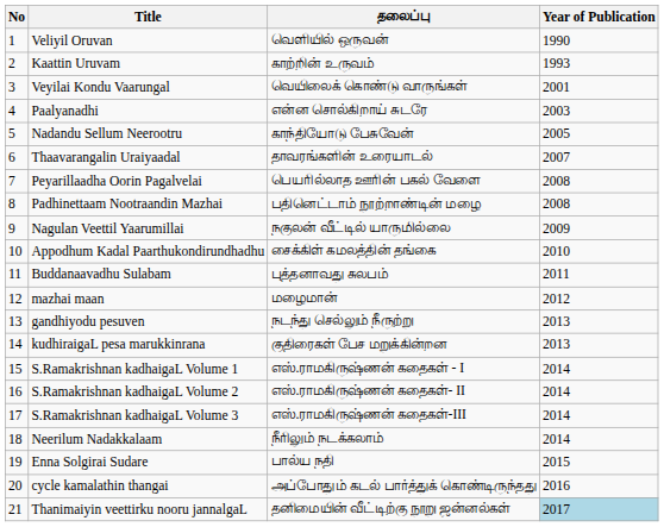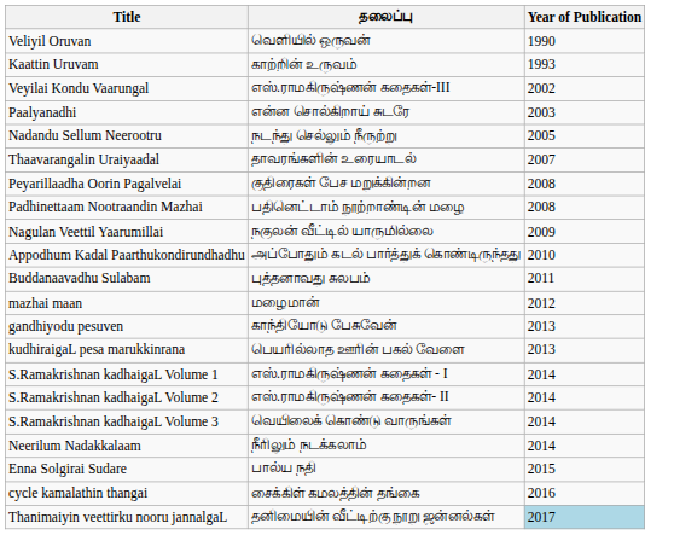- column: No | 1 | 2 | 3 | 4 | 5 | 6 | 7 | 8 | 9 | 10 | 11 | 12 | 13 | 14 | 15 | 16 | 17 | 18 | 19 | 20 | 21
Veyilai Kondu Vaarungal | தலைப்பு: வெயிலைக் கொண்டு வாருங்கள் -> எஸ்.ராமகிருஷ்ணன் கதைகள்-III
Veyilai Kondu Vaarungal | Year of Publication: 2001 -> 2002
Nadandu Sellum Neerootru | தலைப்பு: காந்தியோடு பேசுவேன் -> நடந்து செல்லும் நீருற்று
Peyarillaadha Oorin Pagalvelai | தலைப்பு: பெயரில்லாத ஊரின் பகல் வேளை -> குதிரைகள் பேச மறுக்கின்றன
Appodhum Kadal Paarthukondirundhadhu | தலைப்பு: சைக்கிள் கமலத்தின் தங்கை -> அப்போதும் கடல் பார்த்துக் கொண்டிருந்தது
gandhiyodu pesuven | தலைப்பு: நடந்து செல்லும் நீருற்று -> காந்தியோடு பேசுவேன்
kudhiraigaL pesa marukkinrana | தலைப்பு: குதிரைகள் பேச மறுக்கின்றன -> பெயரில்லாத ஊரின் பகல் வேளை
S.Ramakrishnan kadhaigaL Volume 3 | தலைப்பு: எஸ்.ராமகிருஷ்ணன் கதைகள்-III -> வெயிலைக் கொண்டு வாருங்கள்
cycle kamalathin thangai | தலைப்பு: அப்போதும் கடல் பார்த்துக் கொண்டிருந்தது -> சைக்கிள் கமலத்தின் தங்கை
